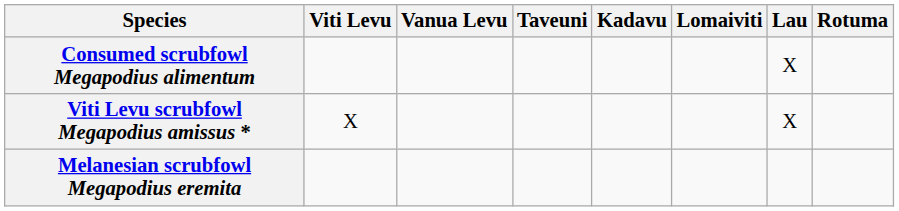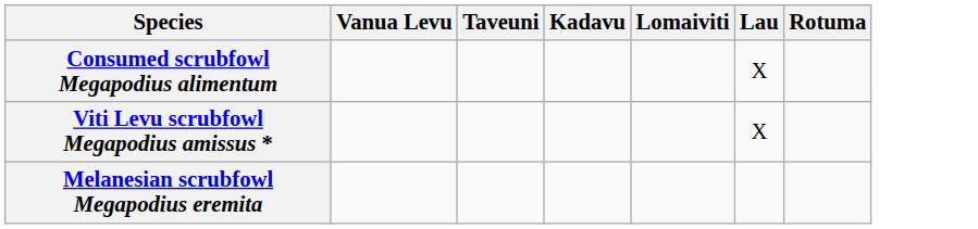- column: Viti Levu | X
